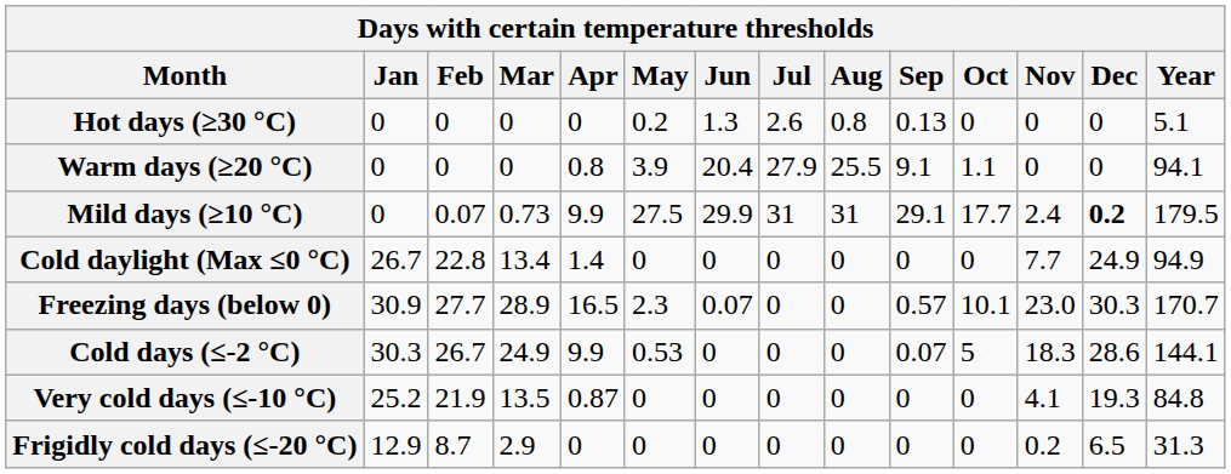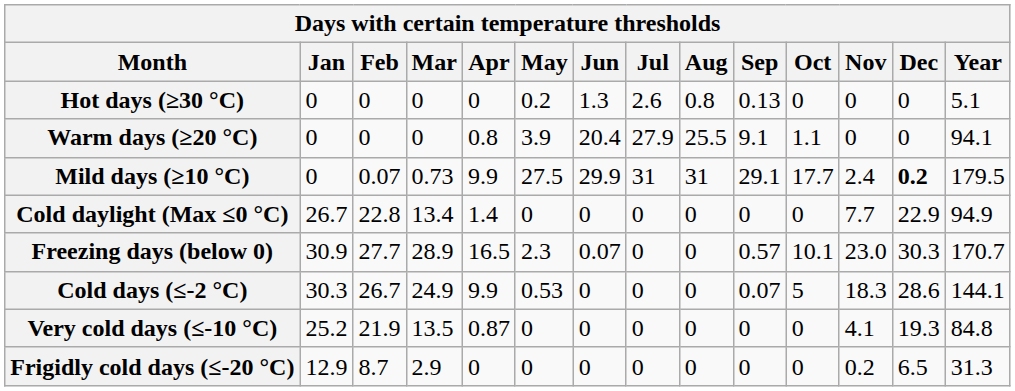Cold daylight (Max ≤0 °C) | Dec: 24.9 -> 22.9
